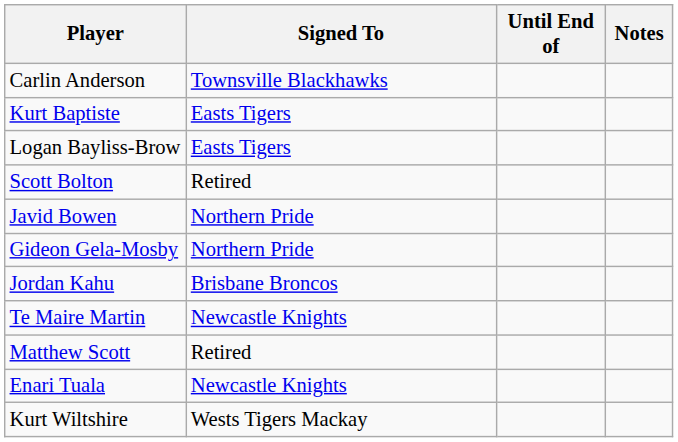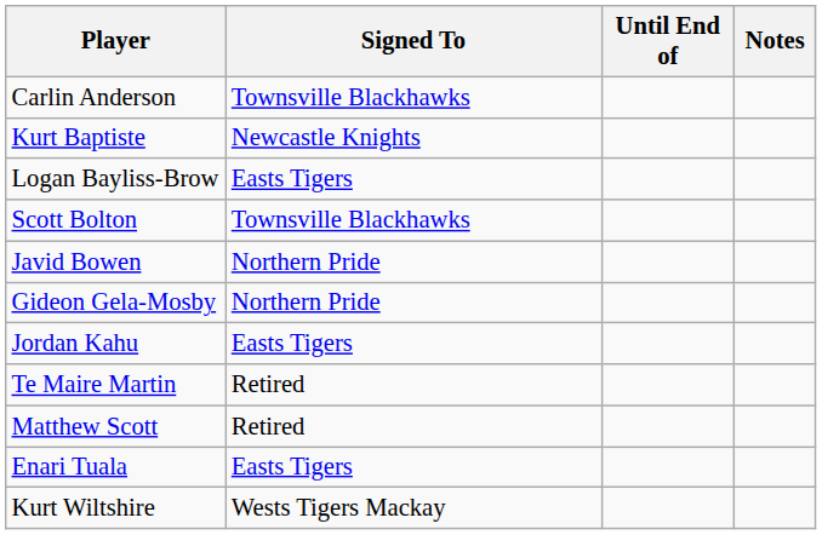Kurt Baptiste | Signed To: Easts Tigers -> Newcastle Knights
Scott Bolton | Signed To: Retired -> Townsville Blackhawks
Jordan Kahu | Signed To: Brisbane Broncos -> Easts Tigers
Te Maire Martin | Signed To: Newcastle Knights -> Retired
Enari Tuala | Signed To: Newcastle Knights -> Easts Tigers
